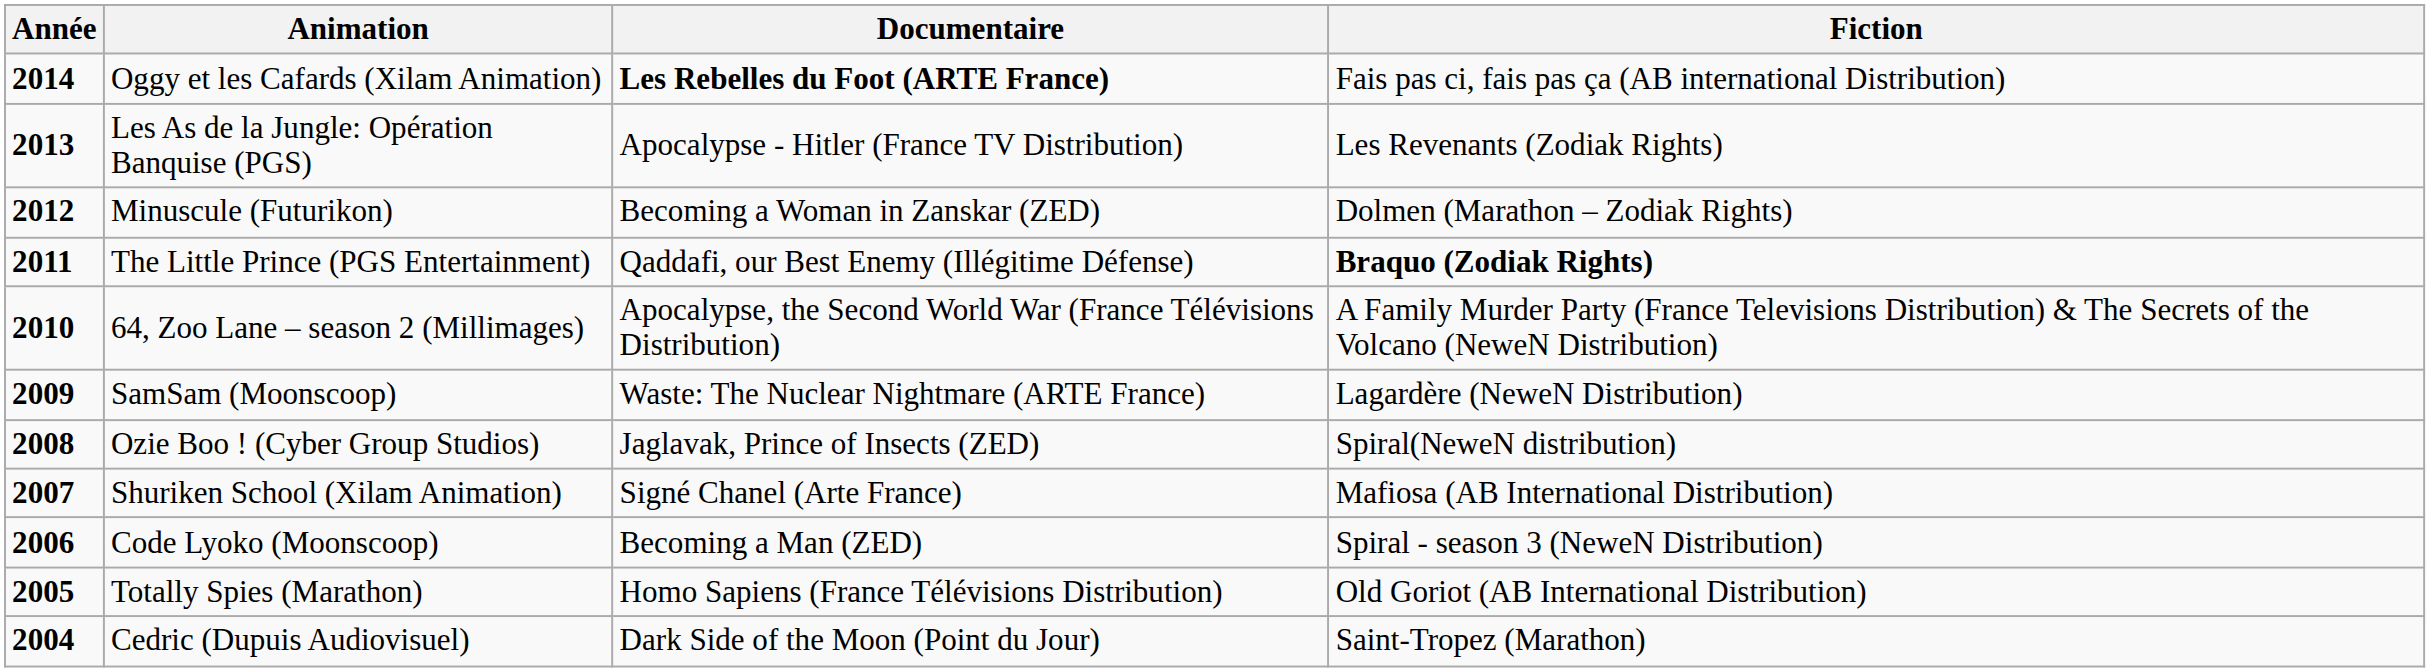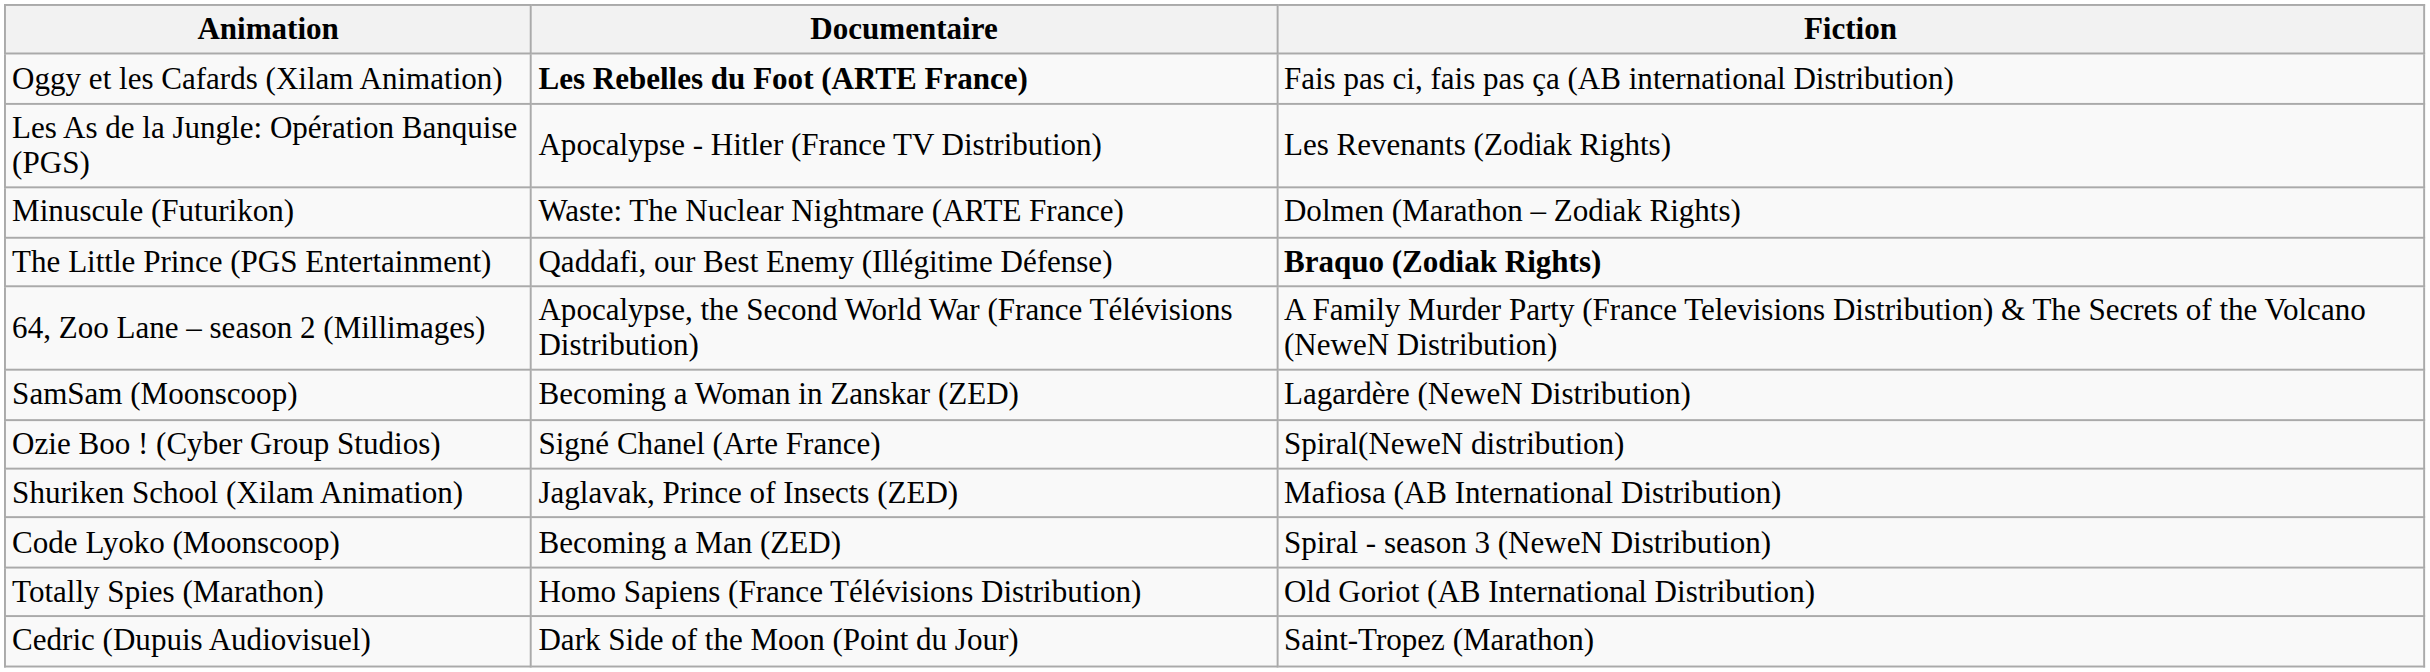- column: Année | 2014 | 2013 | 2012 | 2011 | 2010 | 2009 | 2008 | 2007 | 2006 | 2005 | 2004
Minuscule (Futurikon) | Documentaire: Becoming a Woman in Zanskar (ZED) -> Waste: The Nuclear Nightmare (ARTE France)
SamSam (Moonscoop) | Documentaire: Waste: The Nuclear Nightmare (ARTE France) -> Becoming a Woman in Zanskar (ZED)
Ozie Boo ! (Cyber Group Studios) | Documentaire: Jaglavak, Prince of Insects (ZED) -> Signé Chanel (Arte France)
Shuriken School (Xilam Animation) | Documentaire: Signé Chanel (Arte France) -> Jaglavak, Prince of Insects (ZED)
